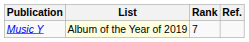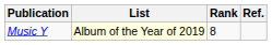Music Y | Rank: 7 -> 8
